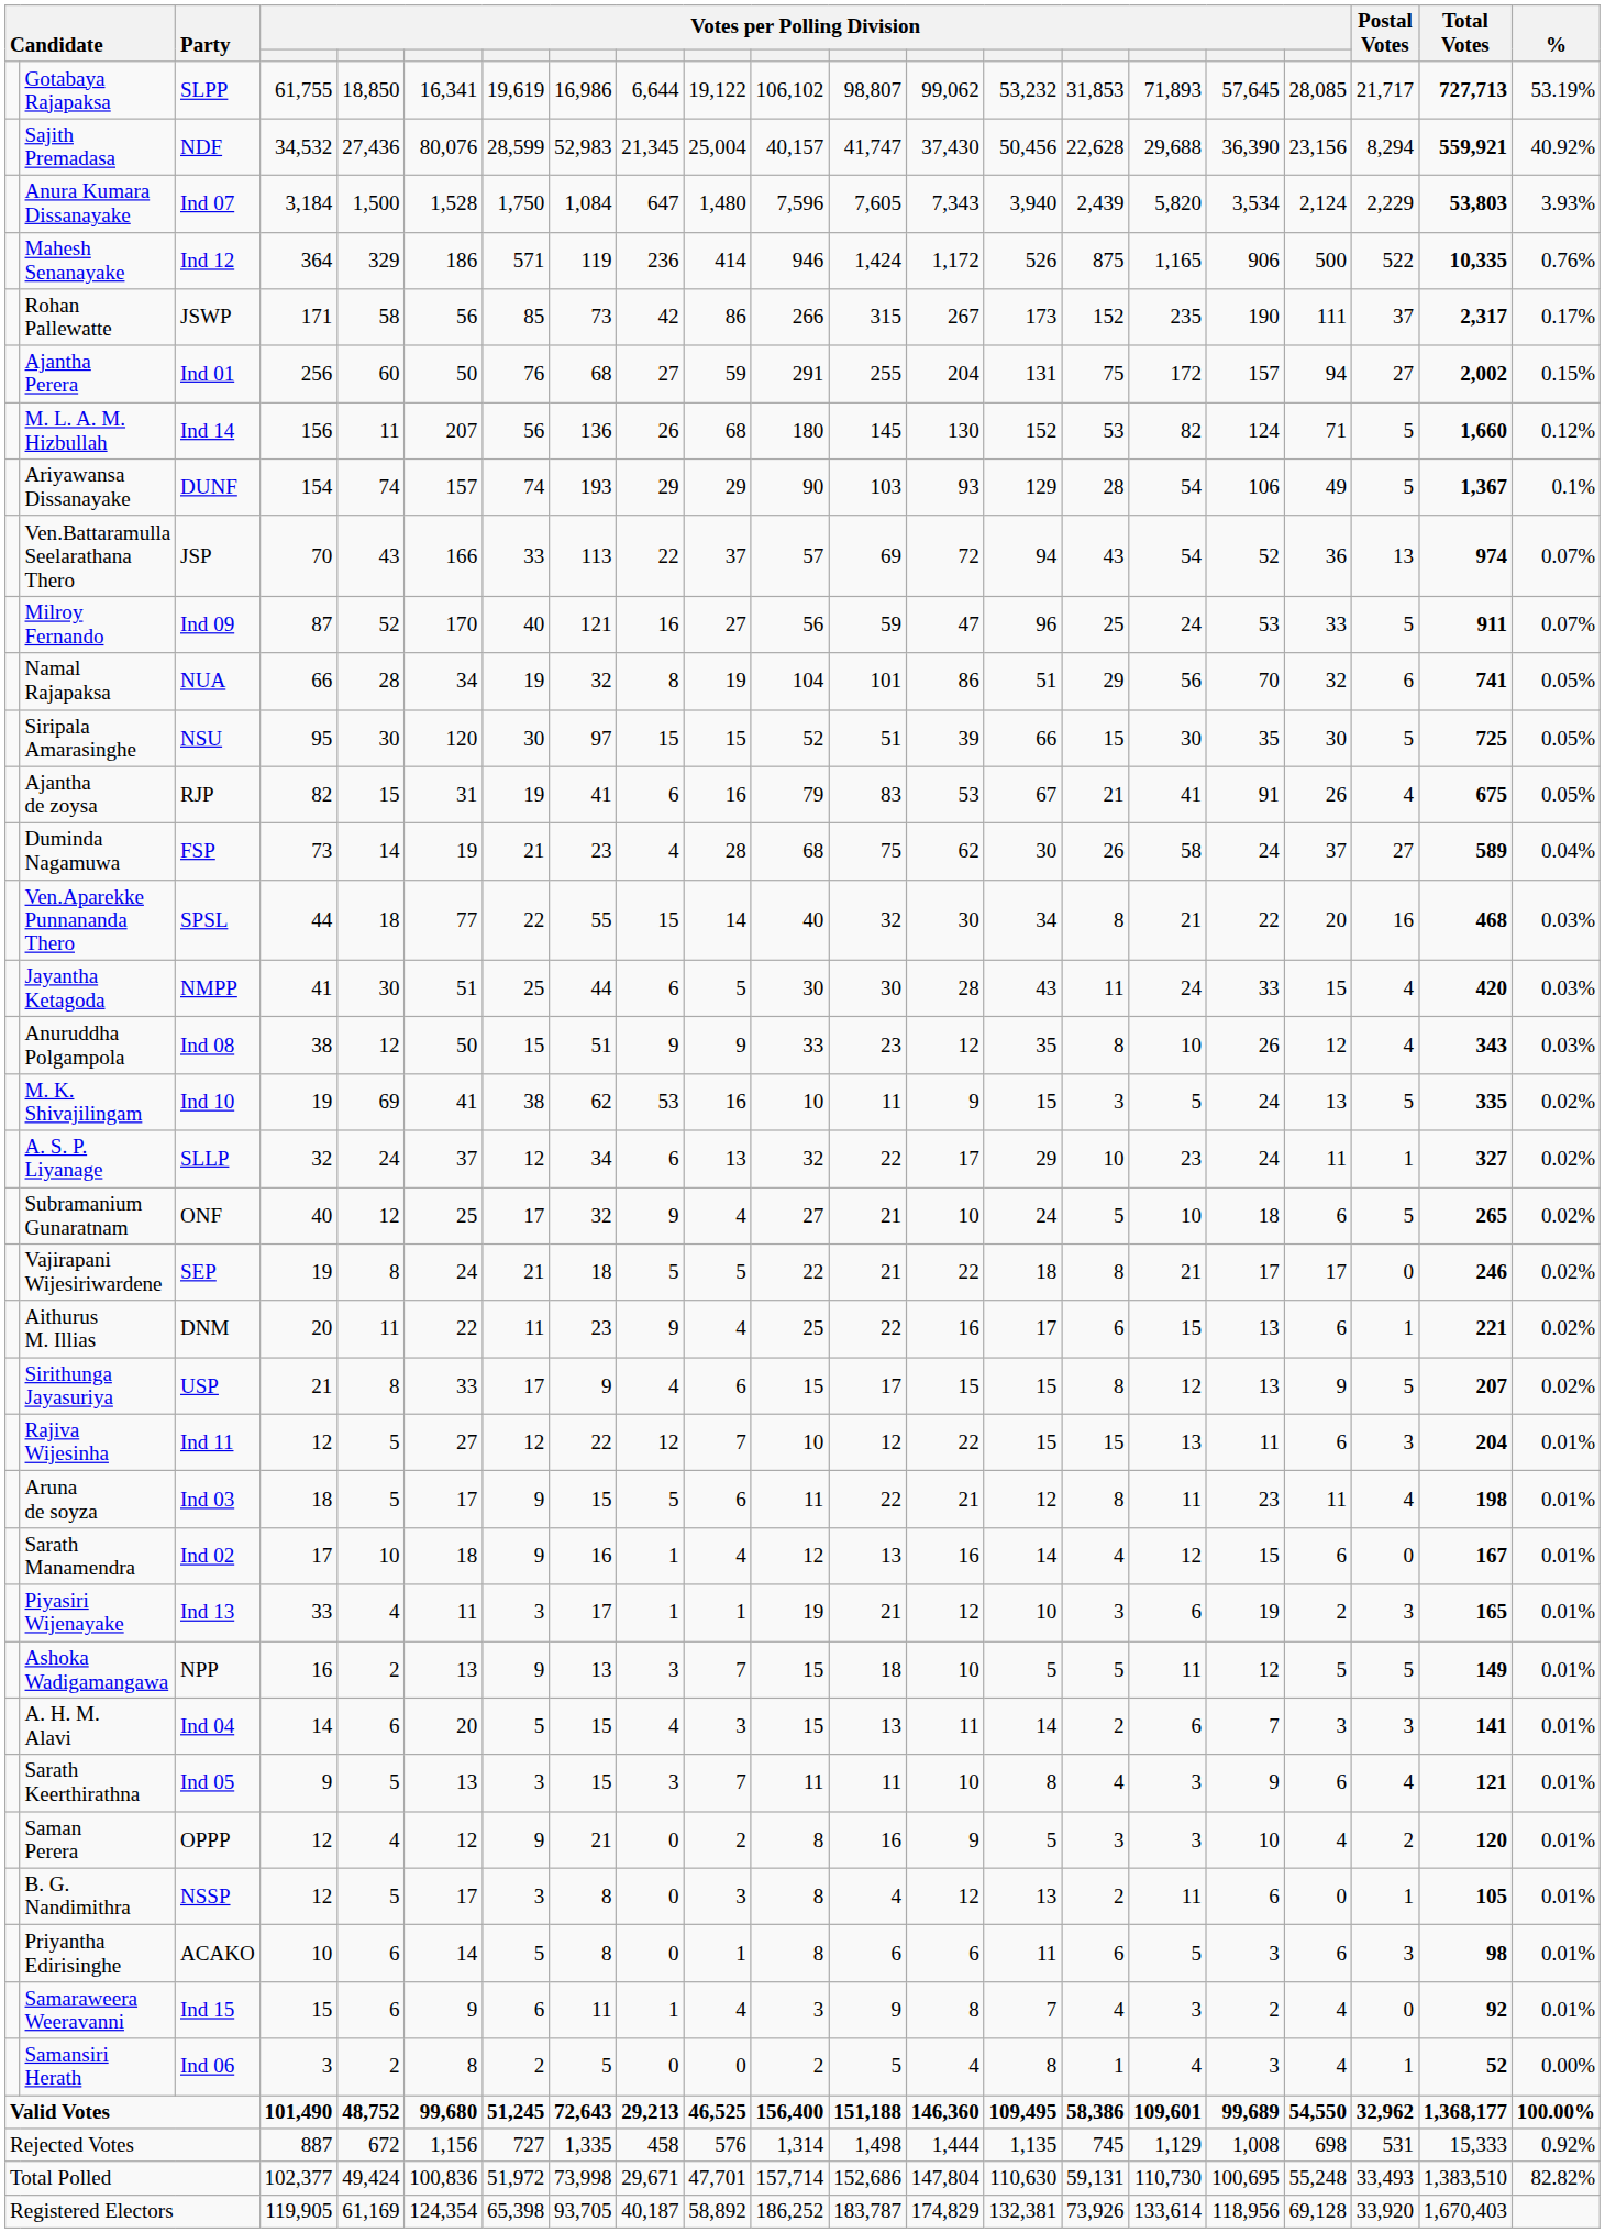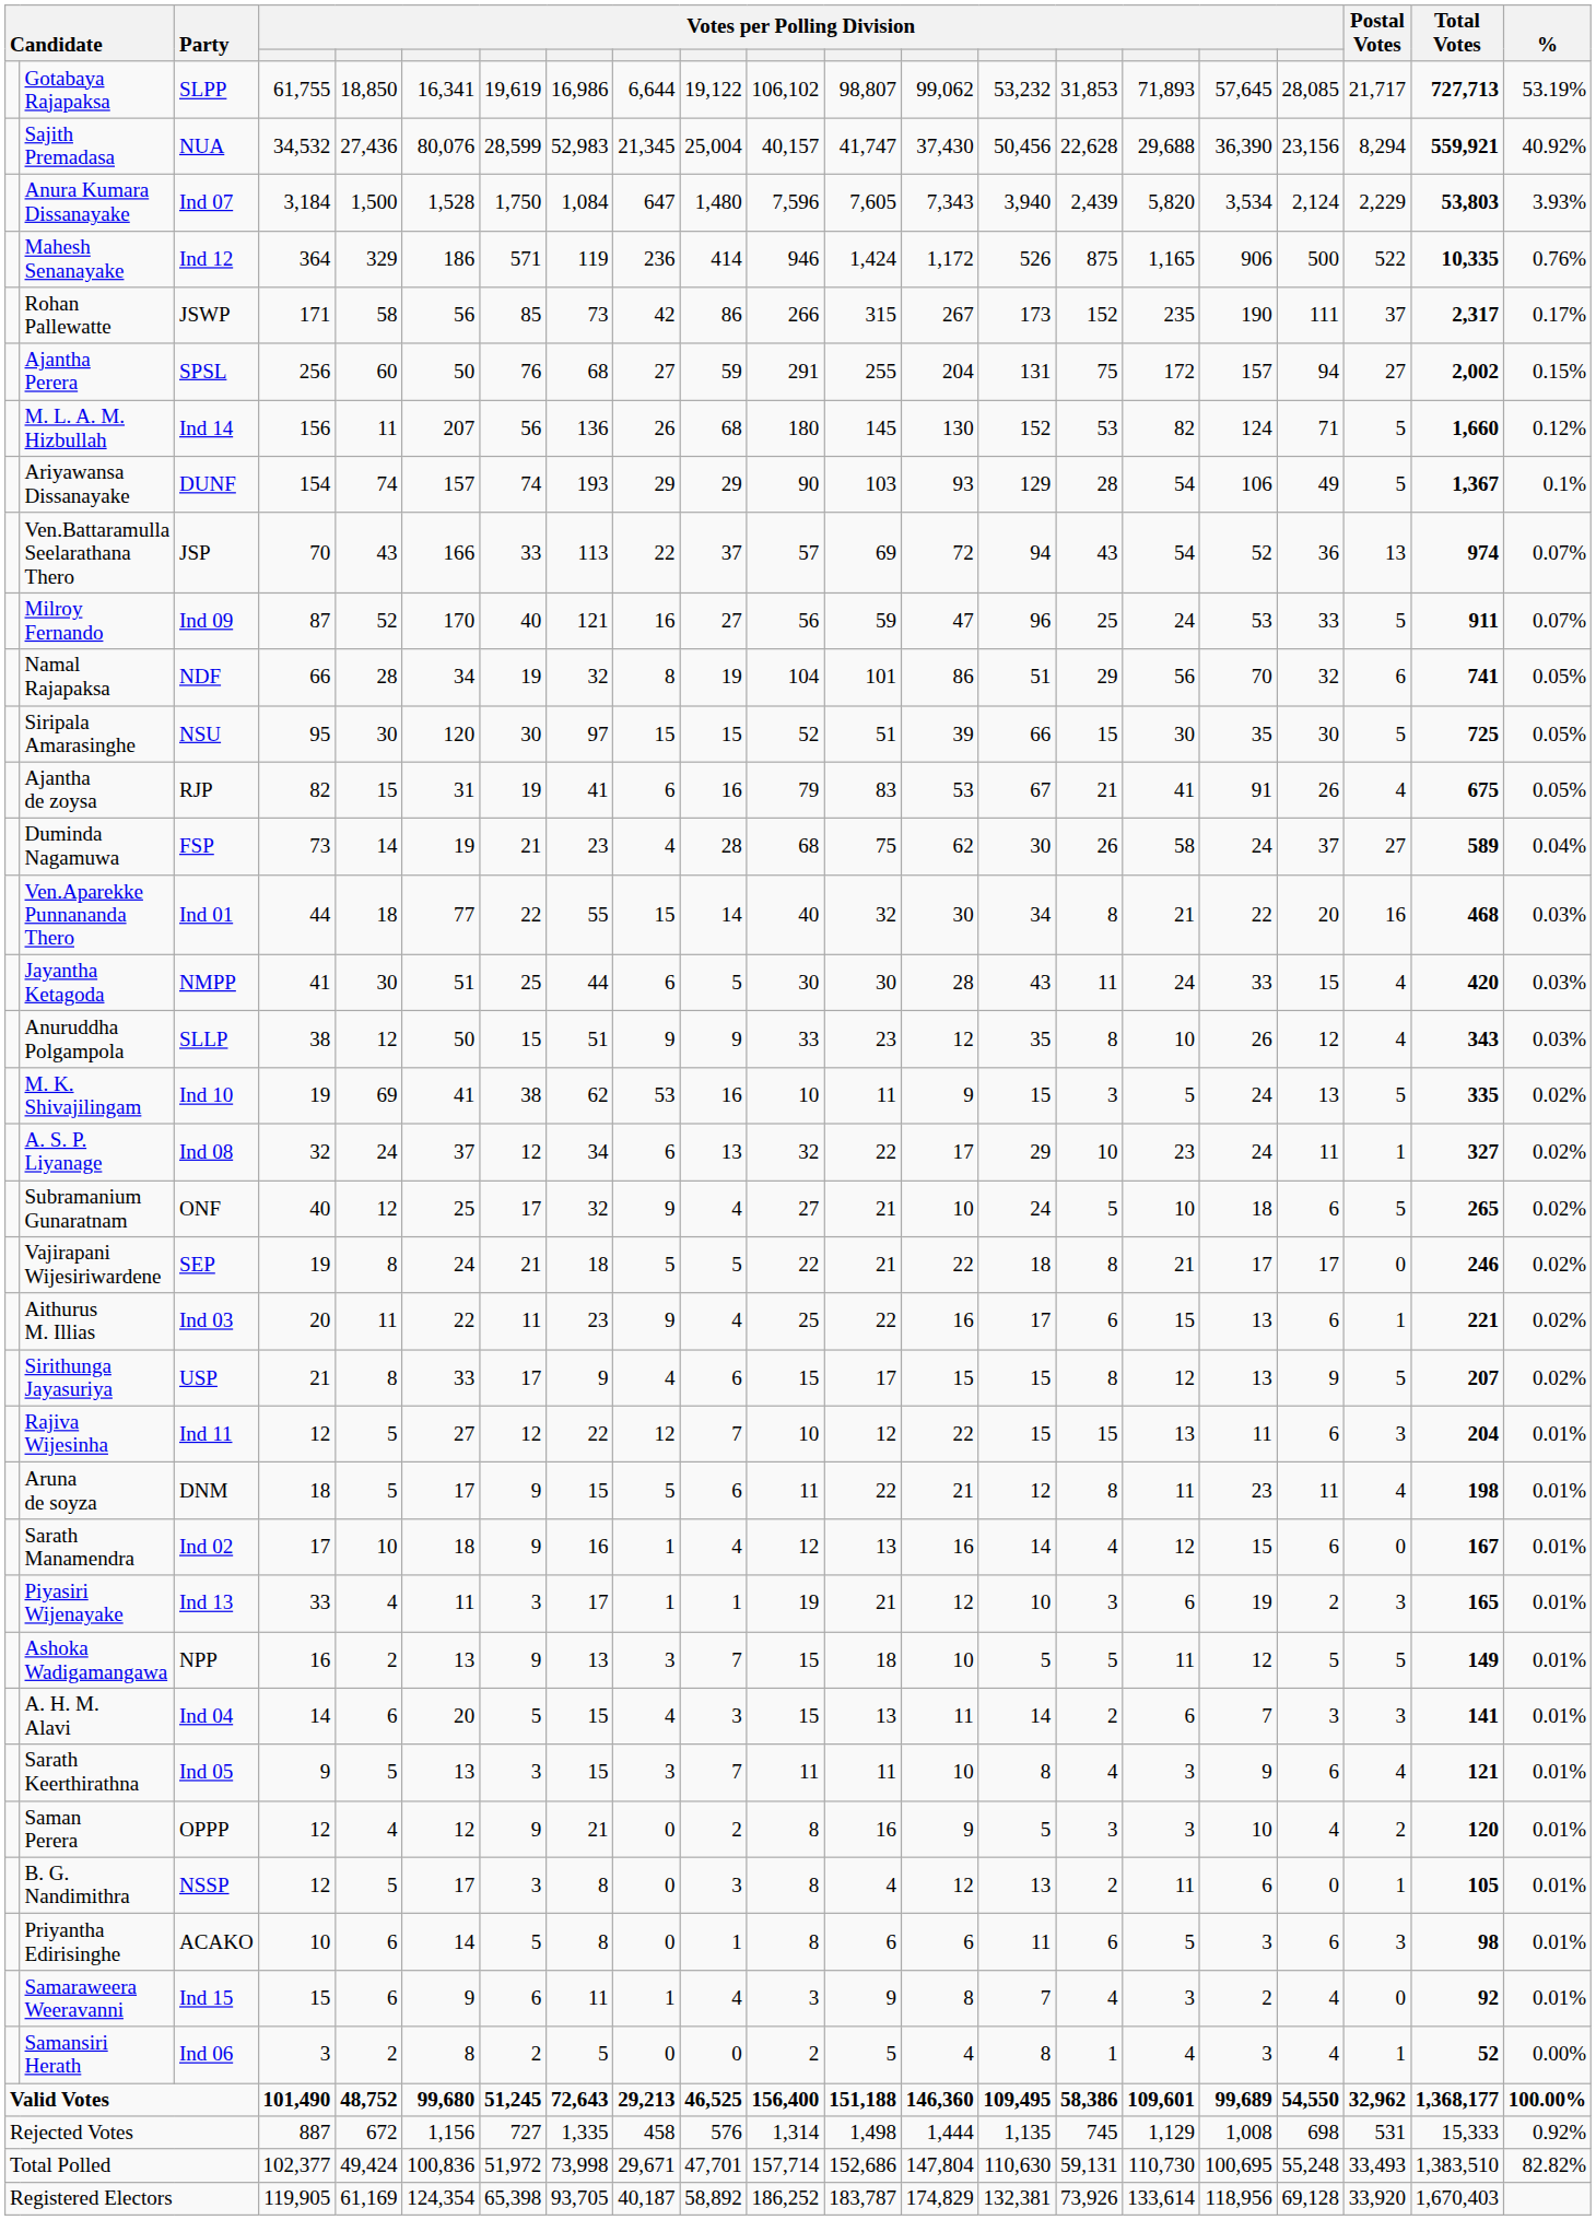Sajith Premadasa | Party: NDF -> NUA
Ajantha Perera | Party: Ind 01 -> SPSL
Namal Rajapaksa | Party: NUA -> NDF
Ven.Aparekke Punnananda Thero | Party: SPSL -> Ind 01
Anuruddha Polgampola | Party: Ind 08 -> SLLP
A. S. P. Liyanage | Party: SLLP -> Ind 08
Aithurus M. Illias | Party: DNM -> Ind 03
Aruna de soyza | Party: Ind 03 -> DNM
